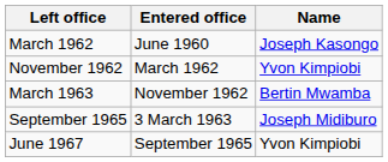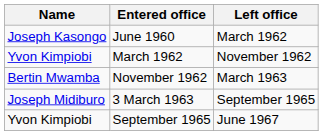columns swapped: Name <-> Left office
